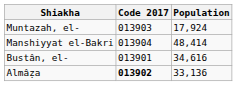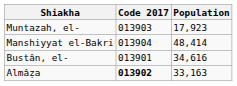Muntazah, el- | Population: 17,924 -> 17,923
Almâẓa | Population: 33,136 -> 33,163
